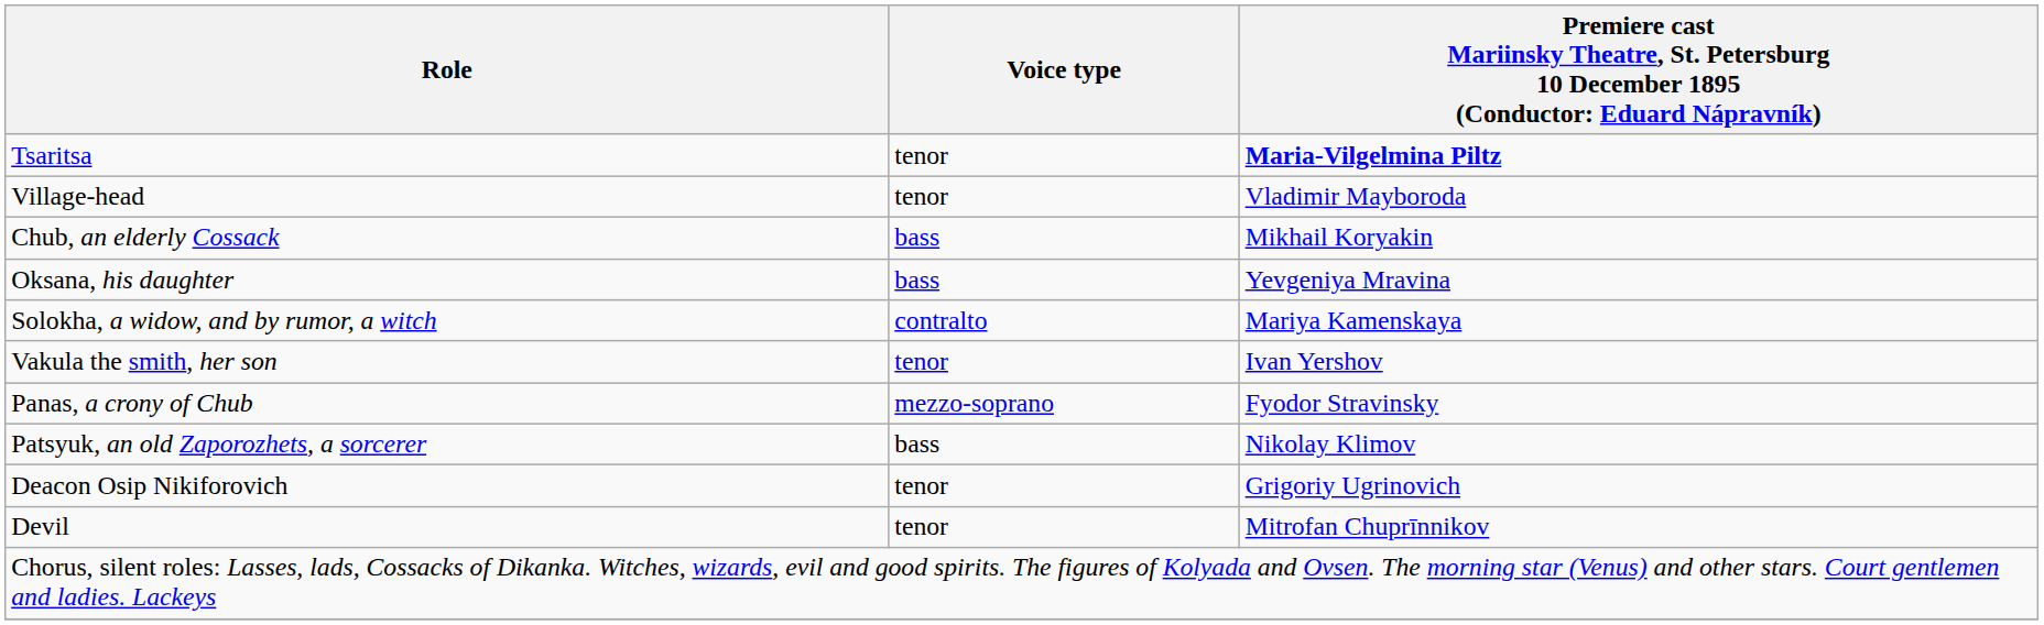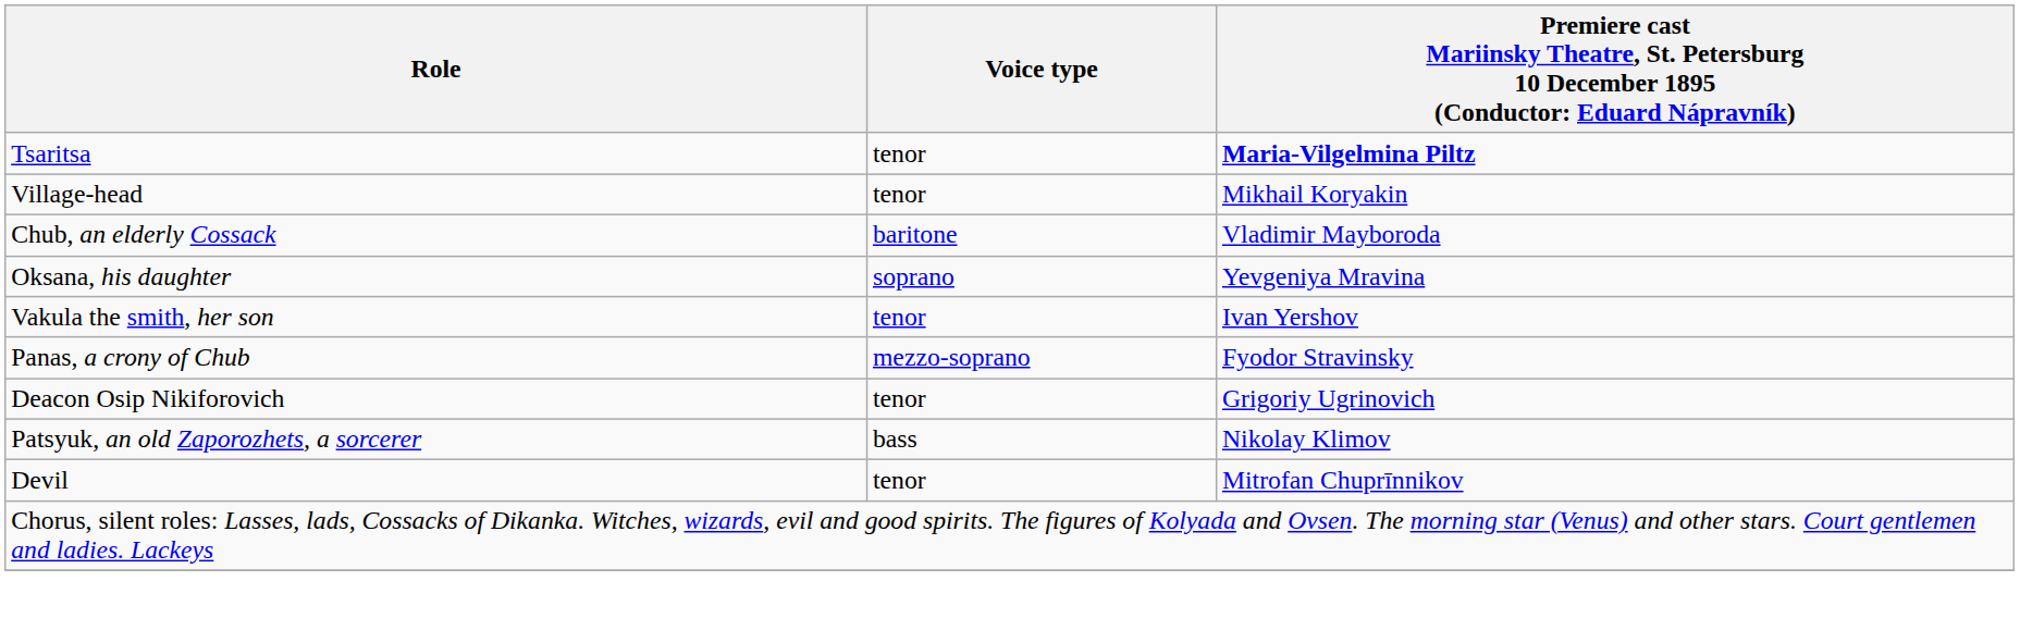Village-head | column 3: Vladimir Mayboroda -> Mikhail Koryakin
Chub, an elderly Cossack | Voice type: bass -> baritone
Chub, an elderly Cossack | column 3: Mikhail Koryakin -> Vladimir Mayboroda
Oksana, his daughter | Voice type: bass -> soprano
- row: Solokha, a widow, and by rumor, a witch | contralto | Mariya Kamenskaya
rows swapped: Deacon Osip Nikiforovich <-> Patsyuk, an old Zaporozhets, a sorcerer
